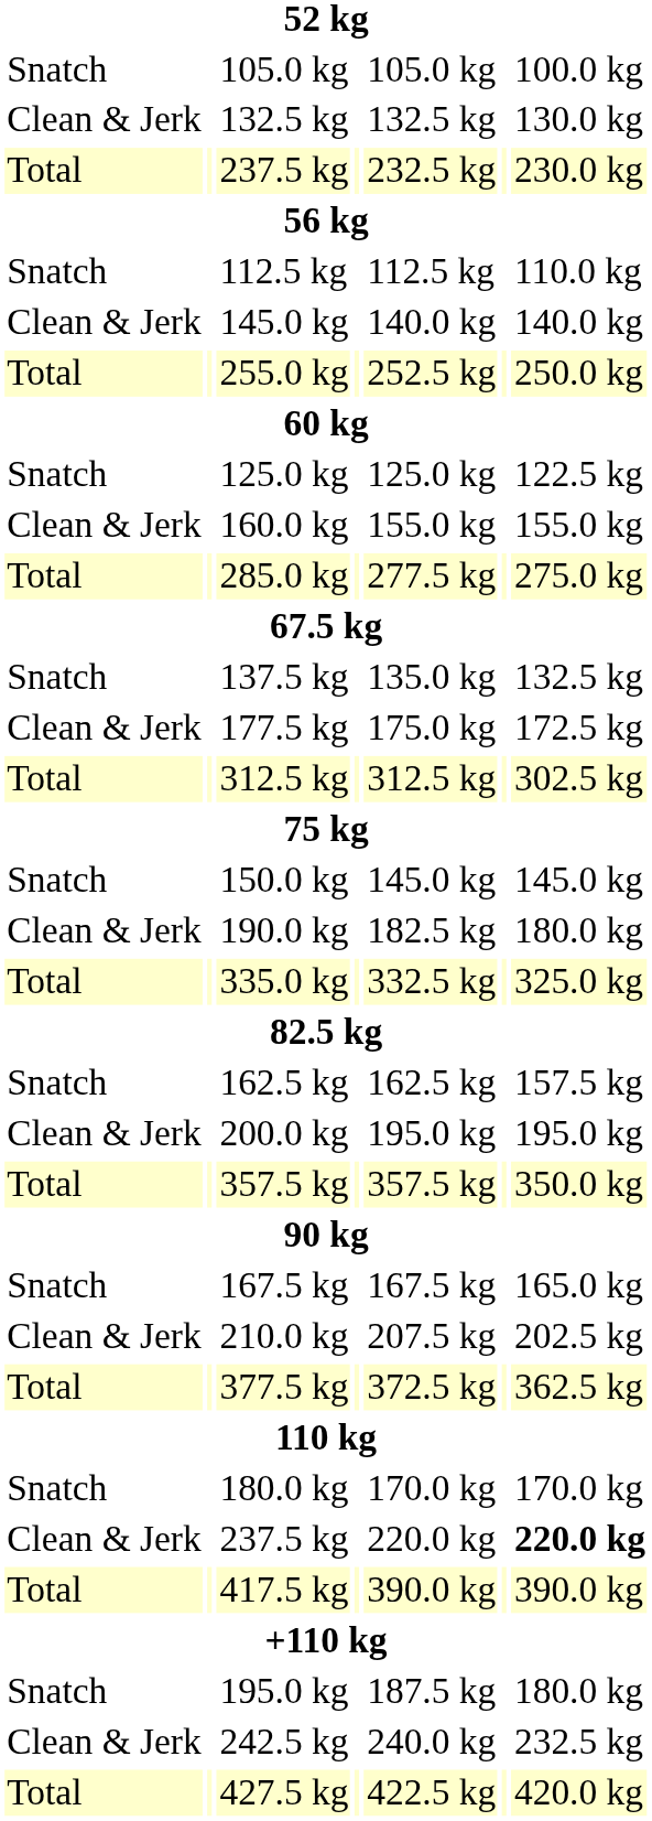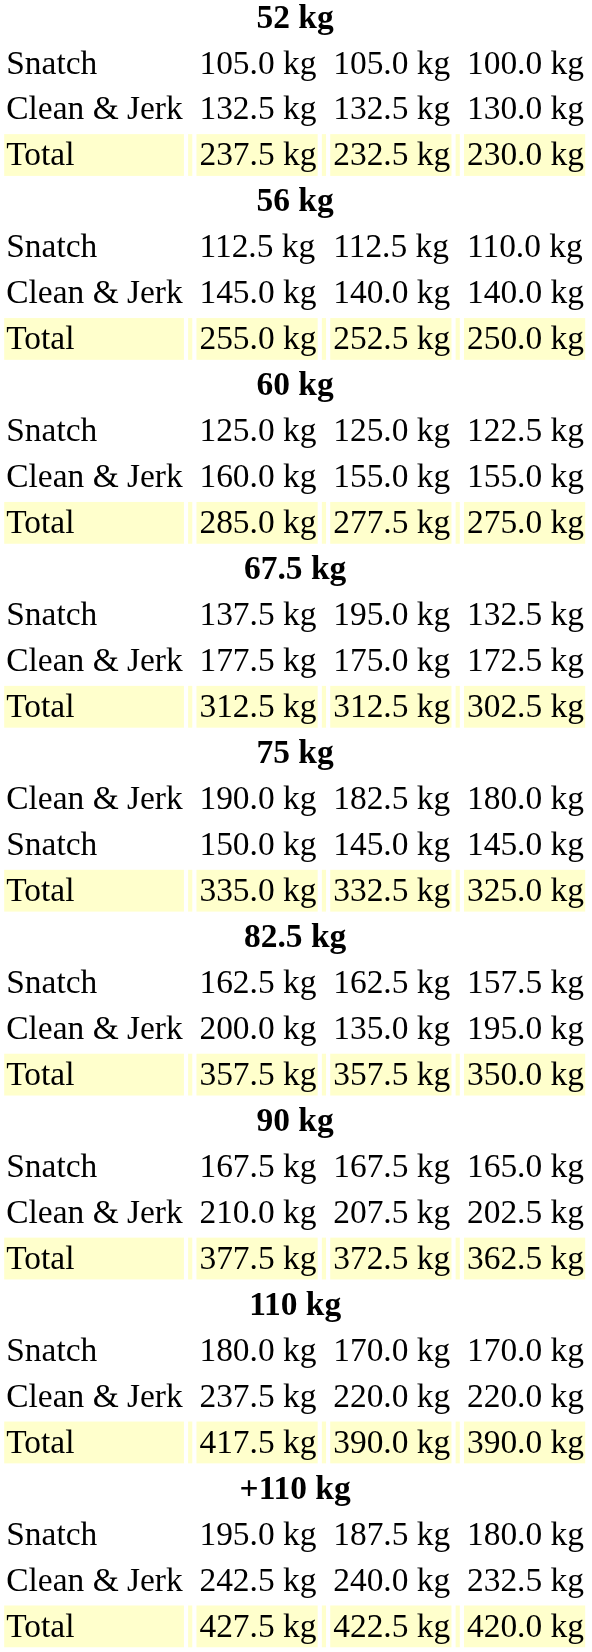137.5 kg | column 5: 135.0 kg -> 195.0 kg
rows swapped: 150.0 kg <-> 190.0 kg
200.0 kg | column 5: 195.0 kg -> 135.0 kg
Clean & Jerk / 237.5 kg | column 7: bold -> normal
